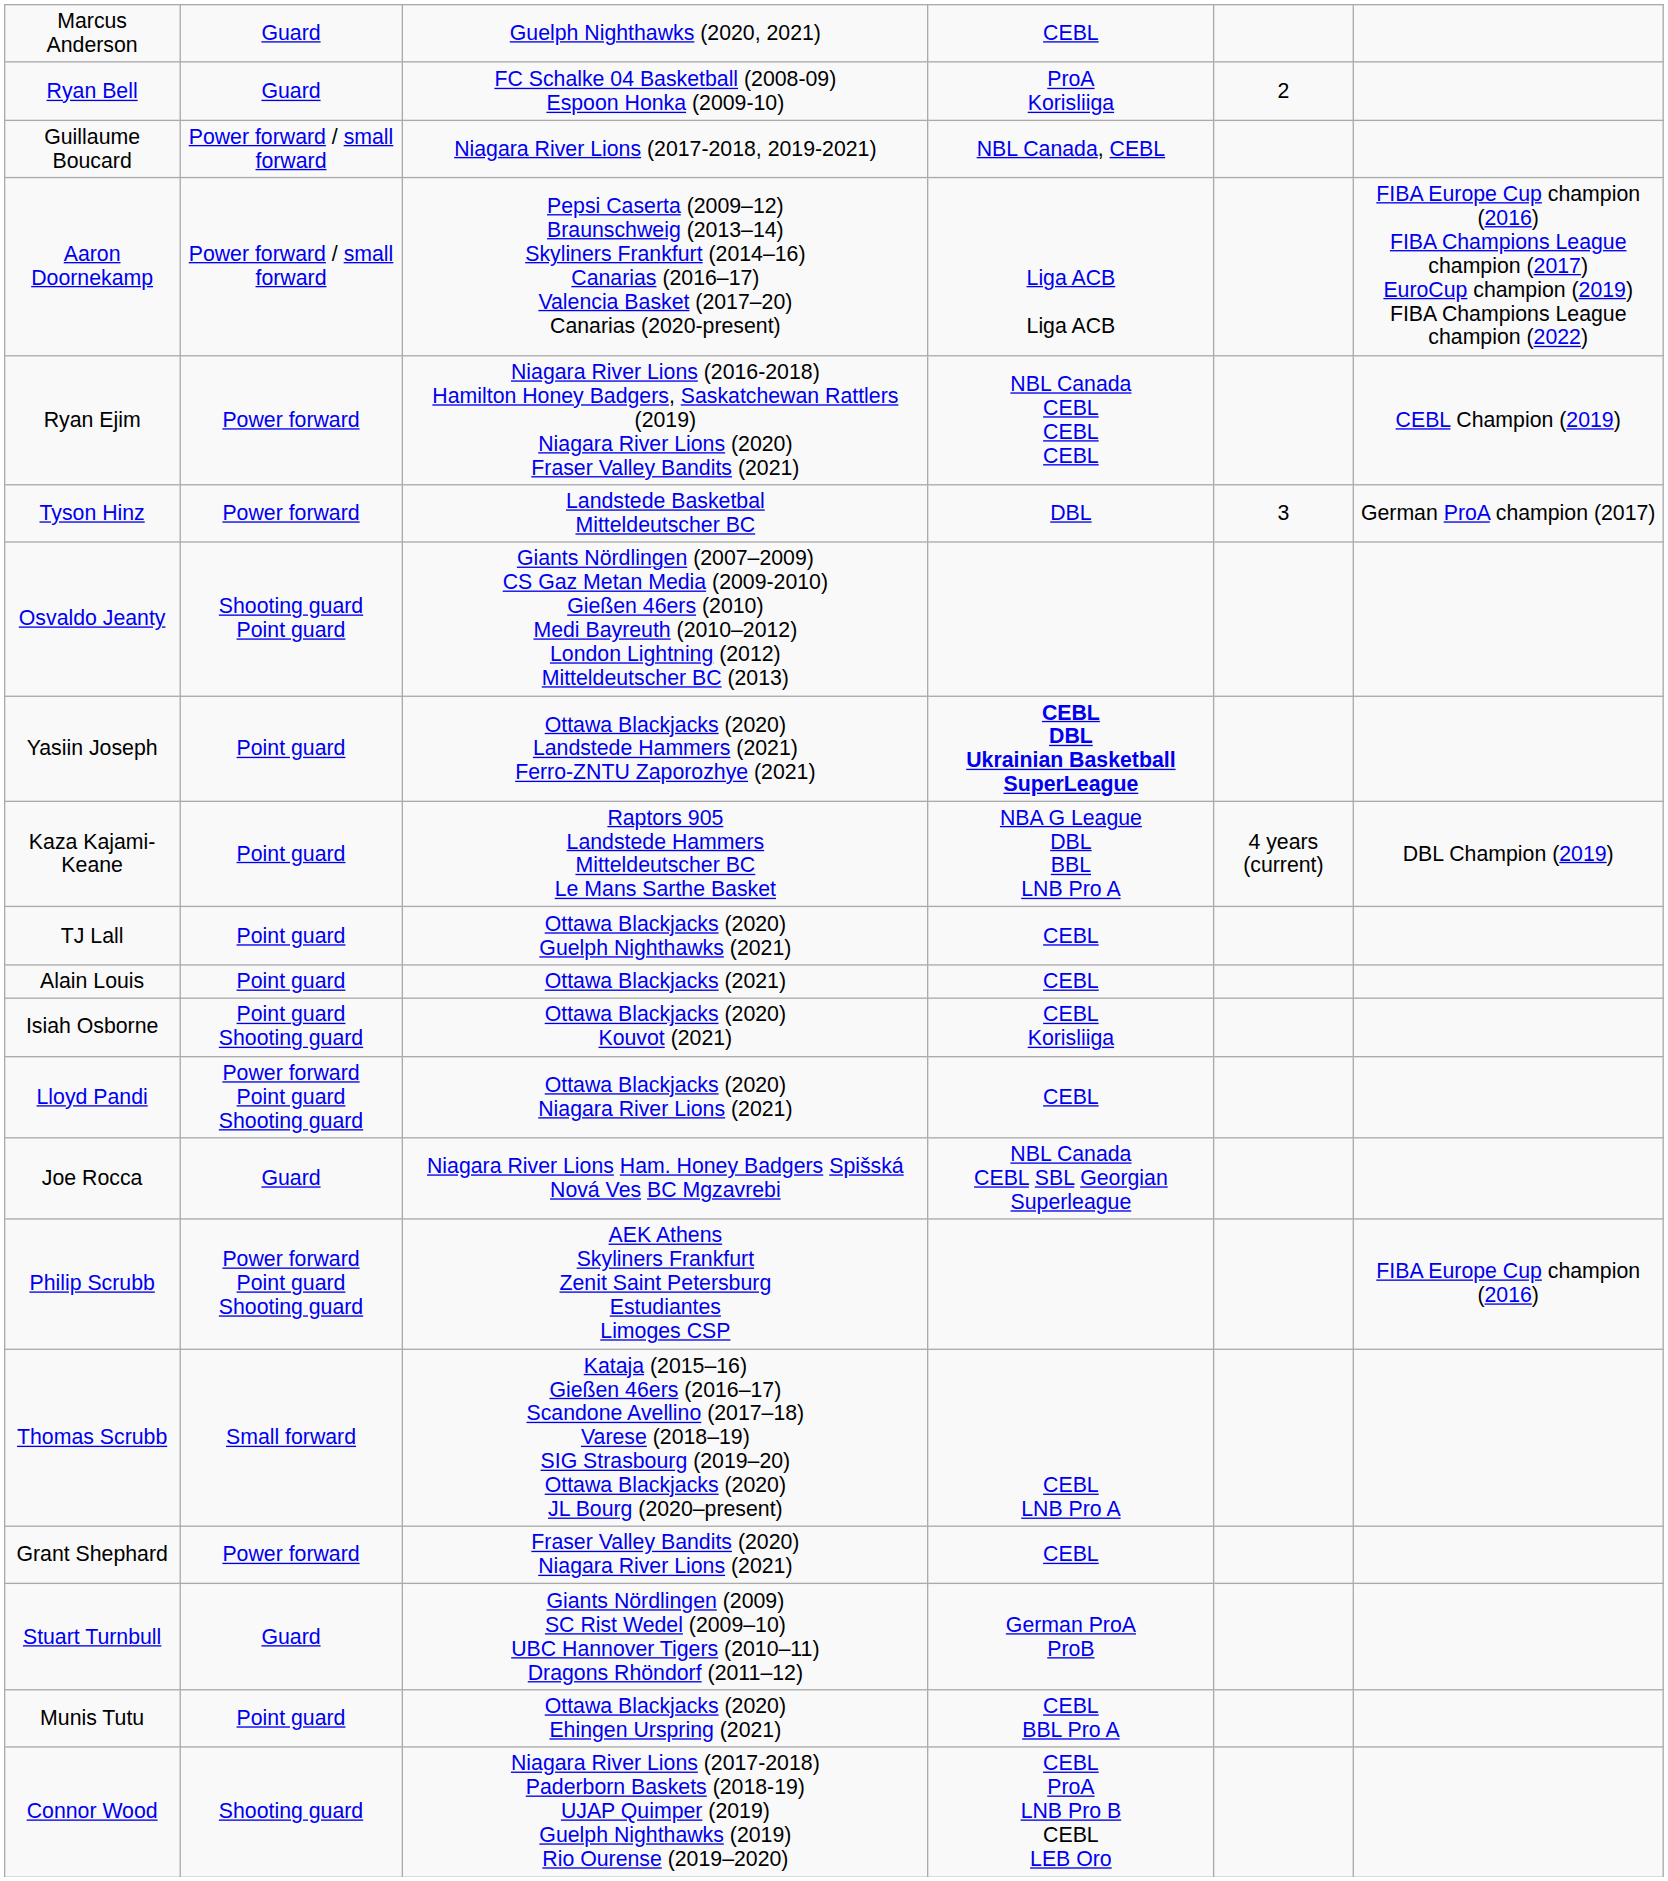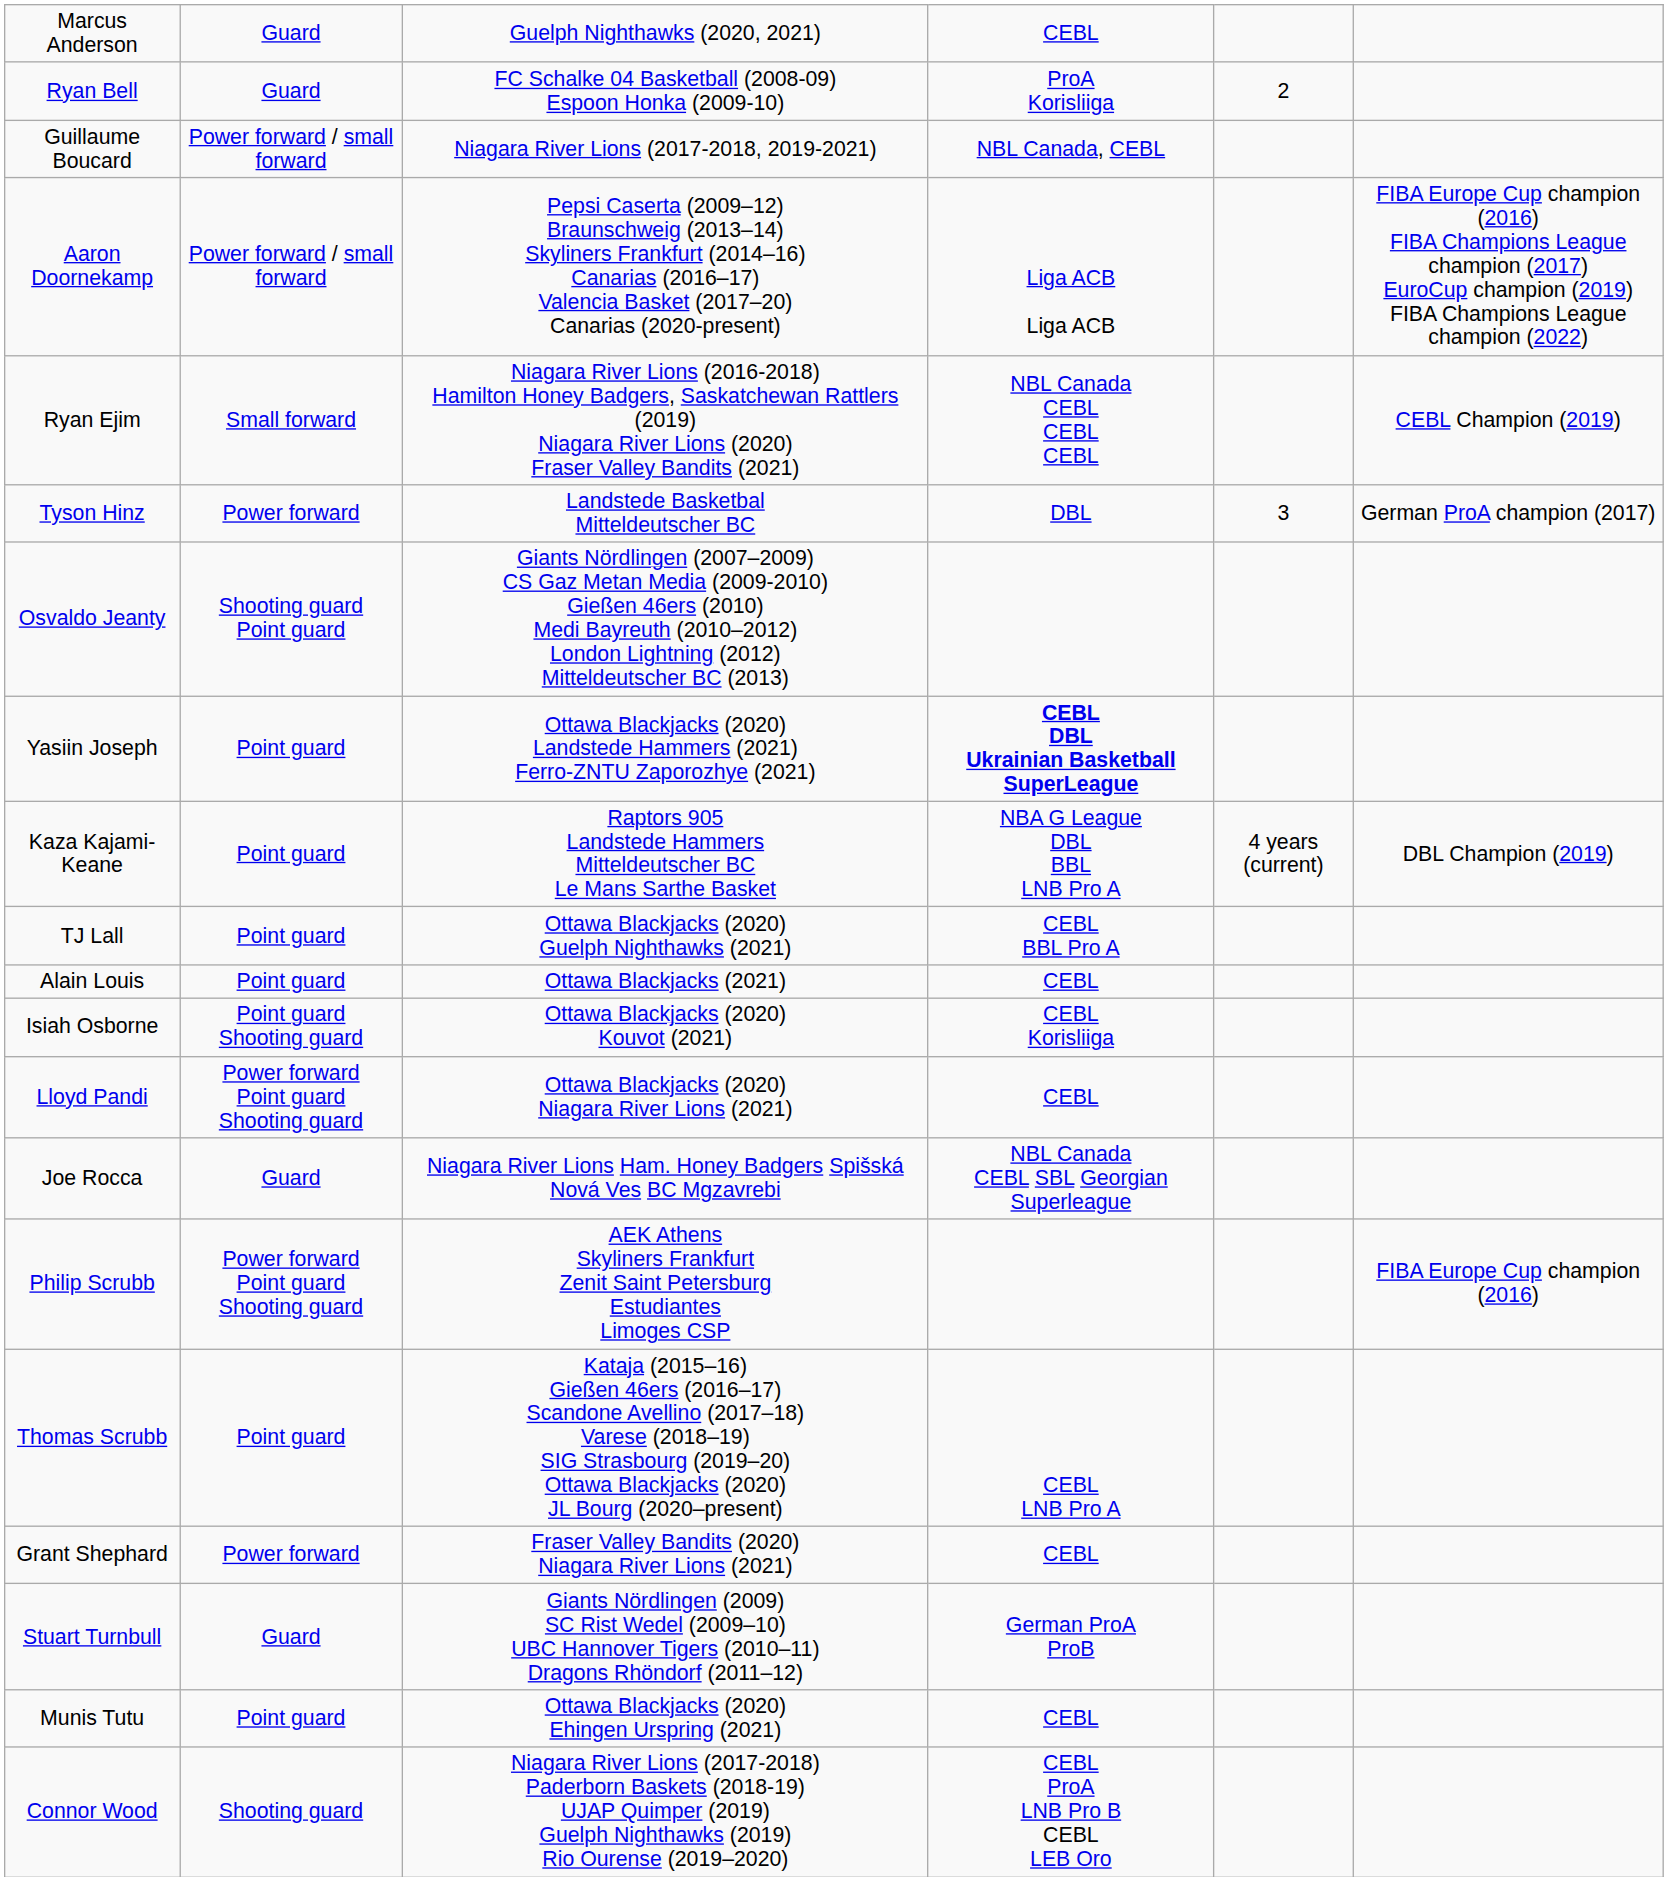Ryan Ejim | column 2: Power forward -> Small forward
TJ Lall | column 4: CEBL -> CEBL BBL Pro A
Thomas Scrubb | column 2: Small forward -> Point guard
Munis Tutu | column 4: CEBL BBL Pro A -> CEBL
